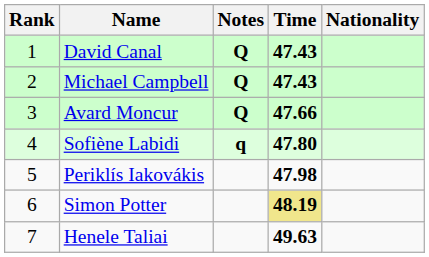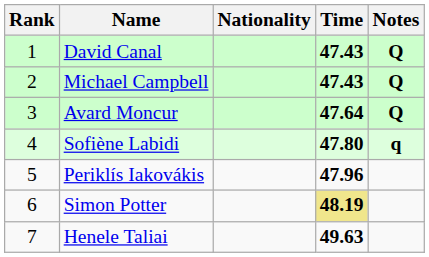columns swapped: Nationality <-> Notes
Avard Moncur | Time: 47.66 -> 47.64
Periklís Iakovákis | Time: 47.98 -> 47.96
